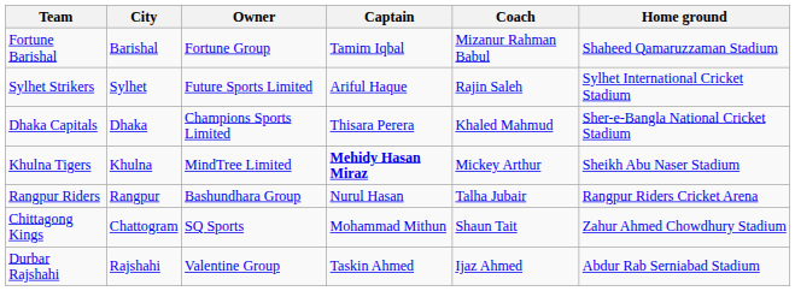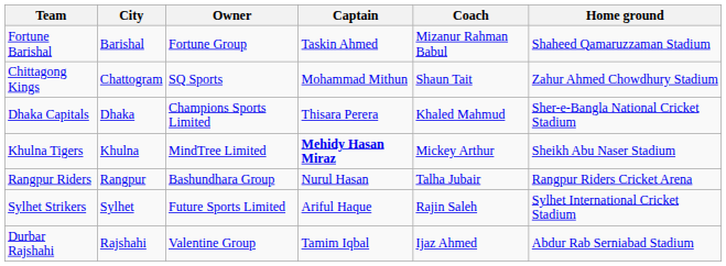Fortune Barishal | Captain: Tamim Iqbal -> Taskin Ahmed
rows swapped: Chittagong Kings <-> Sylhet Strikers
Durbar Rajshahi | Captain: Taskin Ahmed -> Tamim Iqbal
